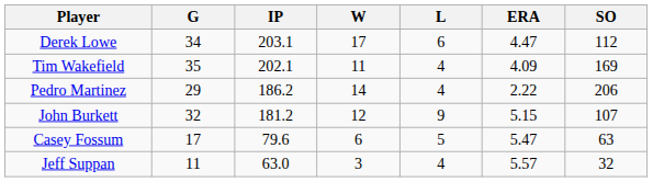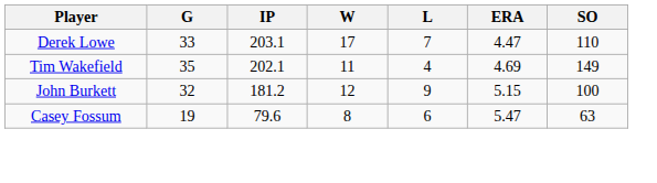Derek Lowe | G: 34 -> 33
Derek Lowe | L: 6 -> 7
Derek Lowe | SO: 112 -> 110
Tim Wakefield | ERA: 4.09 -> 4.69
Tim Wakefield | SO: 169 -> 149
- row: Pedro Martinez | 29 | 186.2 | 14 | 4 | 2.22 | 206
John Burkett | SO: 107 -> 100
Casey Fossum | G: 17 -> 19
Casey Fossum | W: 6 -> 8
Casey Fossum | L: 5 -> 6
- row: Jeff Suppan | 11 | 63.0 | 3 | 4 | 5.57 | 32
